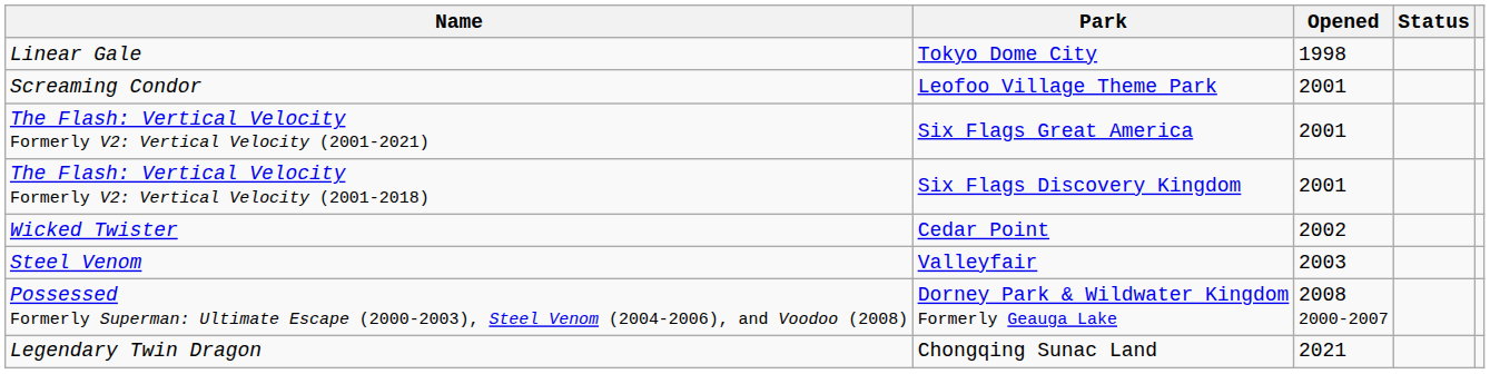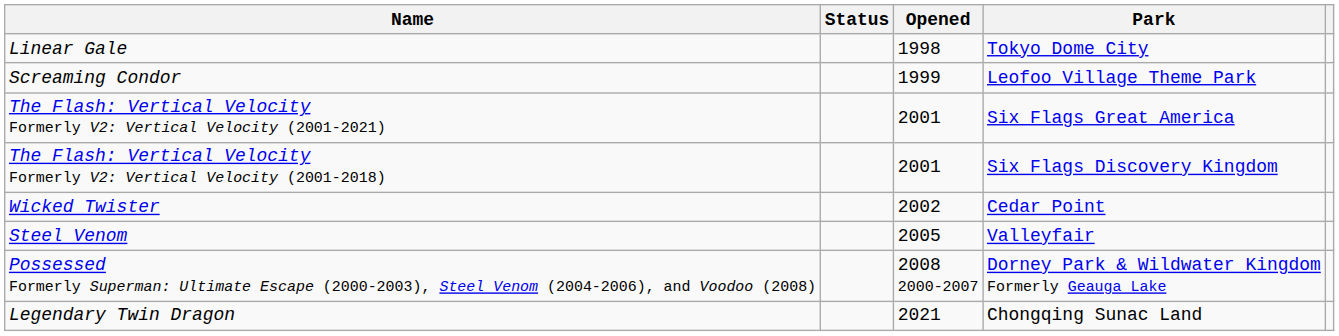columns swapped: Park <-> Status
Screaming Condor | Opened: 2001 -> 1999
Steel Venom | Opened: 2003 -> 2005
